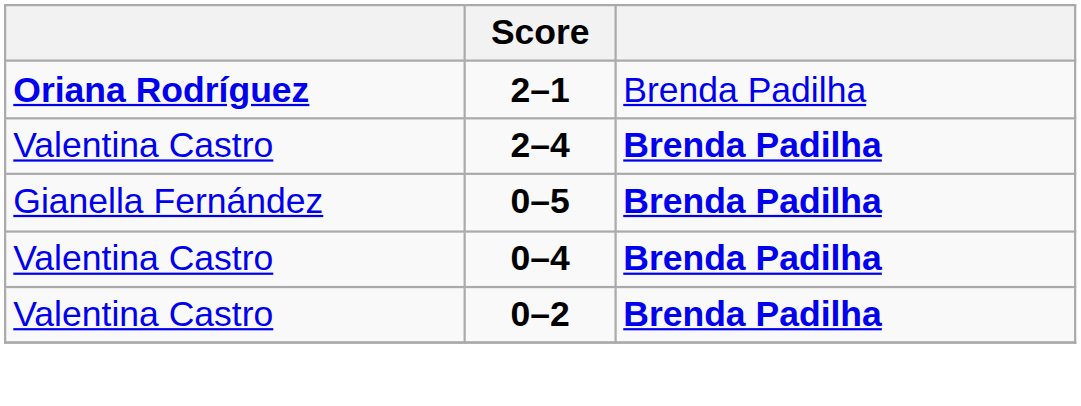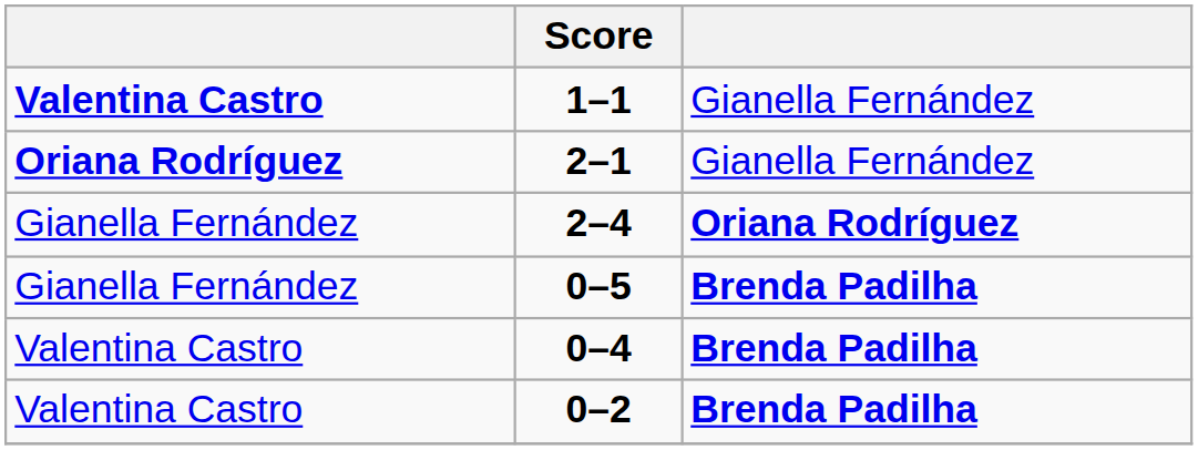+ row: Valentina Castro | 1–1 | Gianella Fernández
2–1 | column 3: Brenda Padilha -> Gianella Fernández
2–4 | column 1: Valentina Castro -> Gianella Fernández
2–4 | column 3: Brenda Padilha -> Oriana Rodríguez
